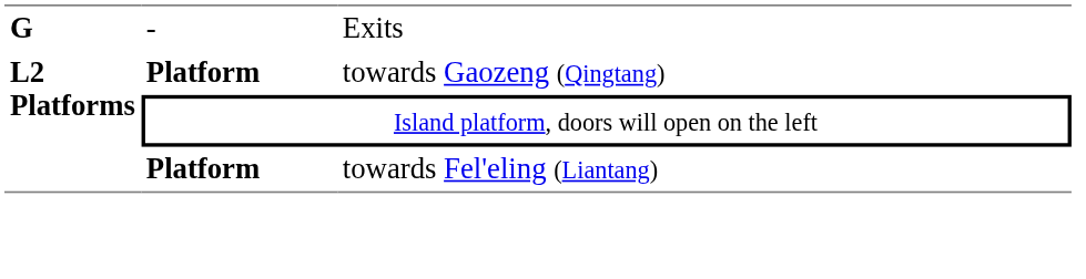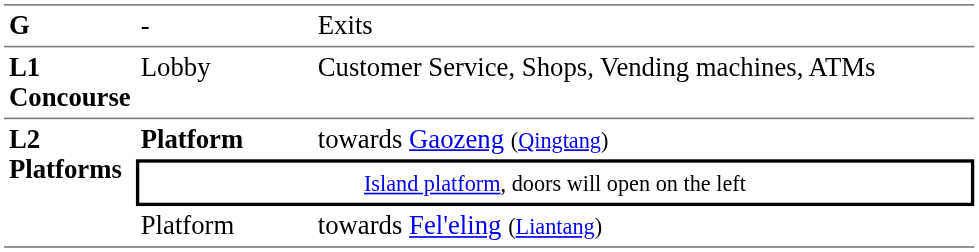+ row: L1 Concourse | Lobby | Customer Service, Shops, Vending machines, ATMs
towards Fel'eling (Liantang) | column 2: bold -> normal
